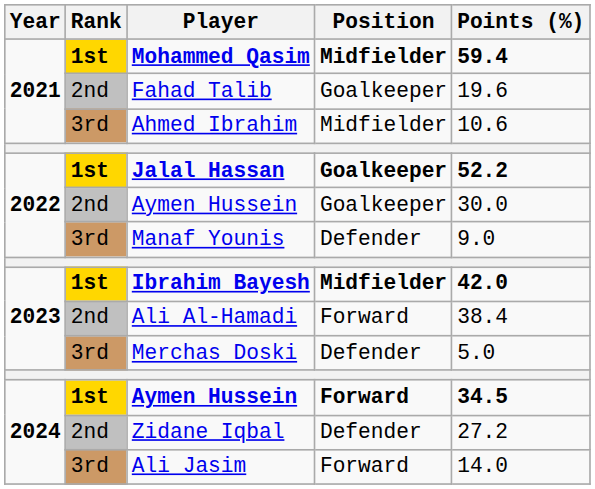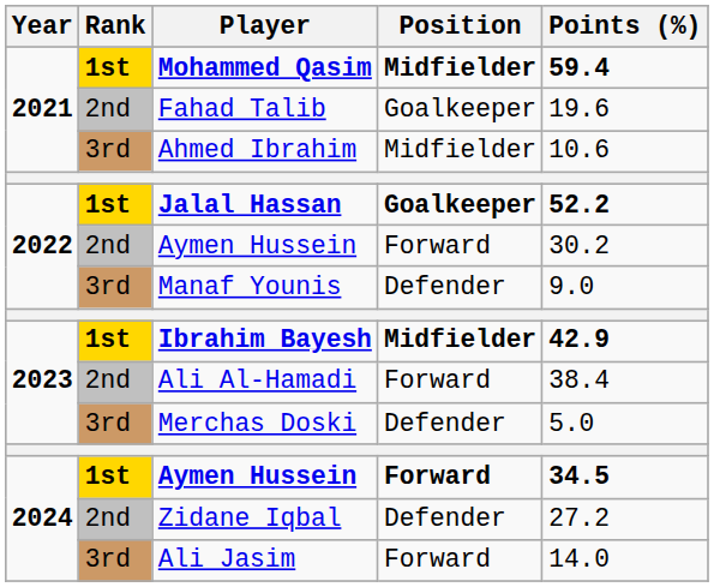2022 / Aymen Hussein | Position: Goalkeeper -> Forward
2022 / Aymen Hussein | Points (%): 30.0 -> 30.2
Ibrahim Bayesh | Points (%): 42.0 -> 42.9
